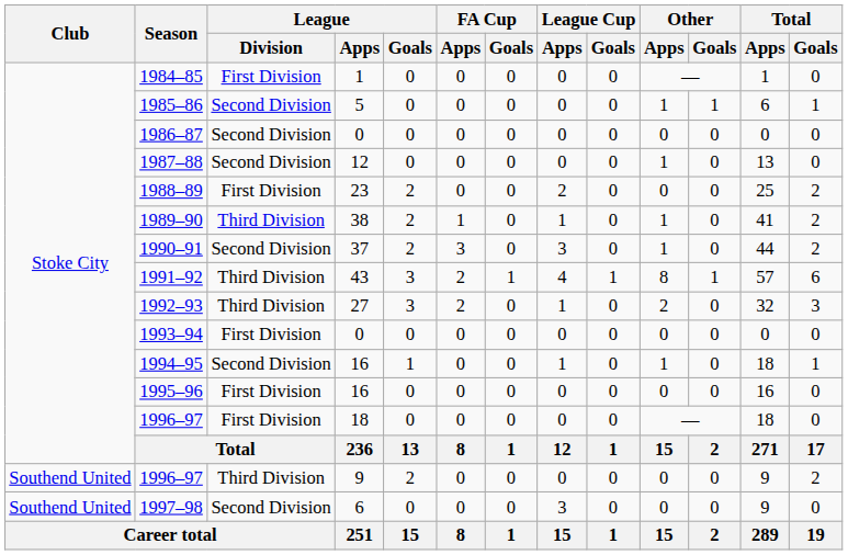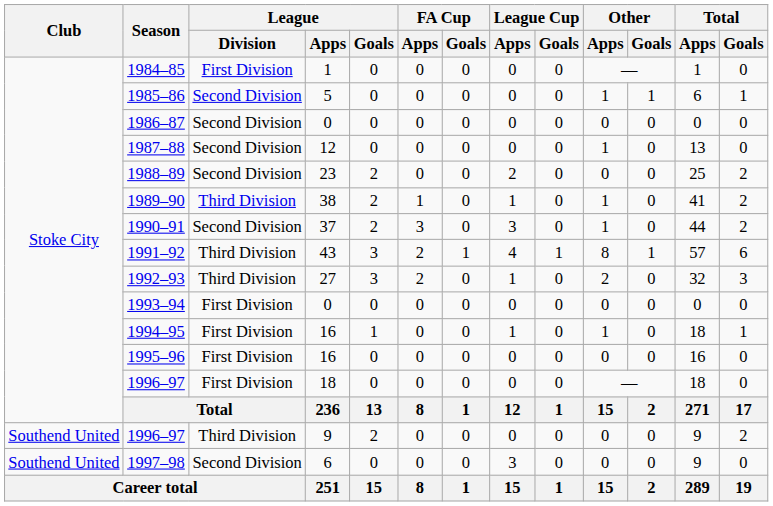1988–89 | League / Division: First Division -> Second Division
1994–95 | League / Division: Second Division -> First Division
